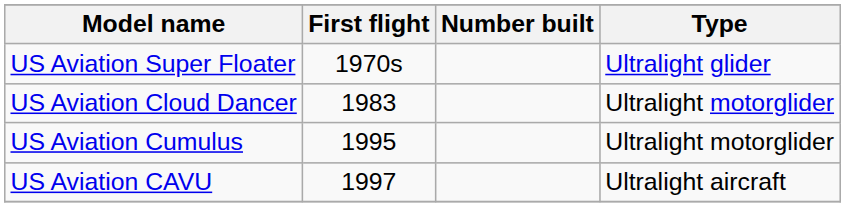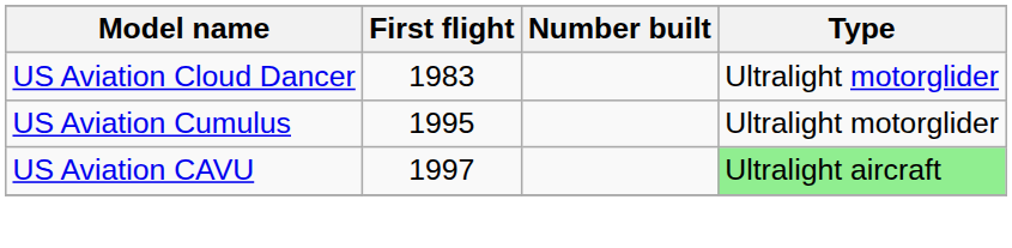- row: US Aviation Super Floater | 1970s | Ultralight glider
US Aviation CAVU | Type: no background -> lightgreen background
